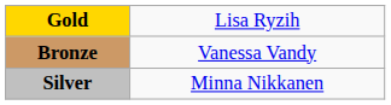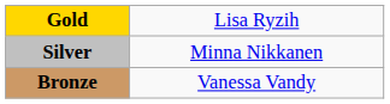rows swapped: Silver <-> Bronze
